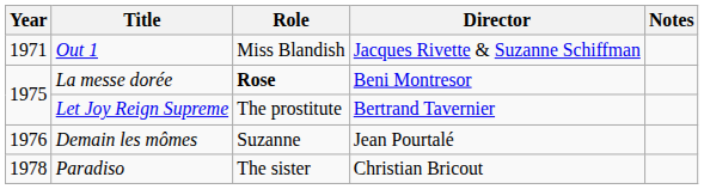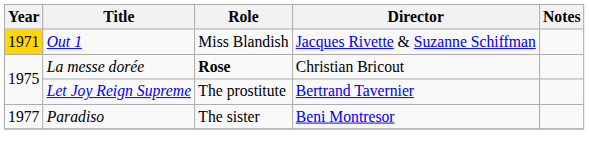Out 1 | Year: no background -> gold background
La messe dorée | Director: Beni Montresor -> Christian Bricout
- row: 1976 | Demain les mômes | Suzanne | Jean Pourtalé
Paradiso | Year: 1978 -> 1977
Paradiso | Director: Christian Bricout -> Beni Montresor
